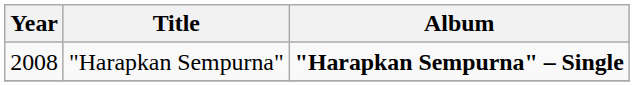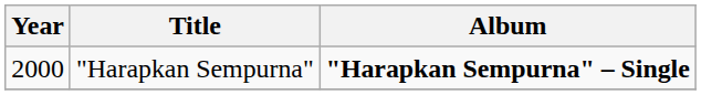"Harapkan Sempurna" | Year: 2008 -> 2000
